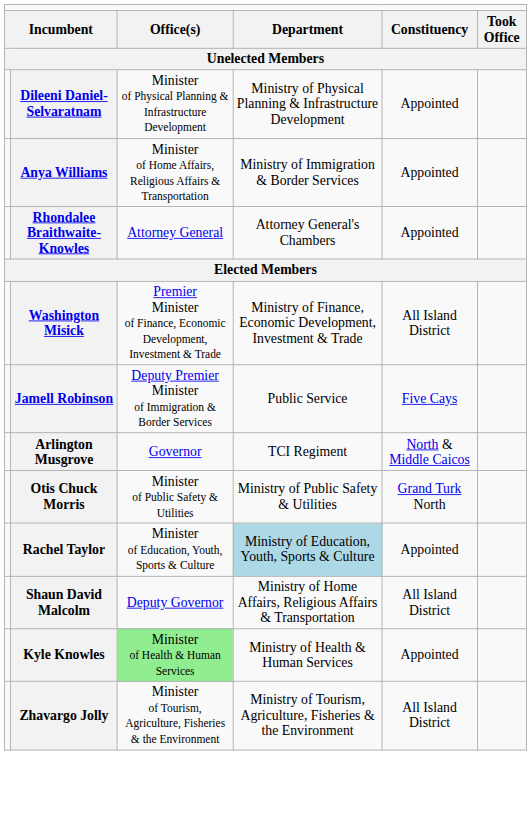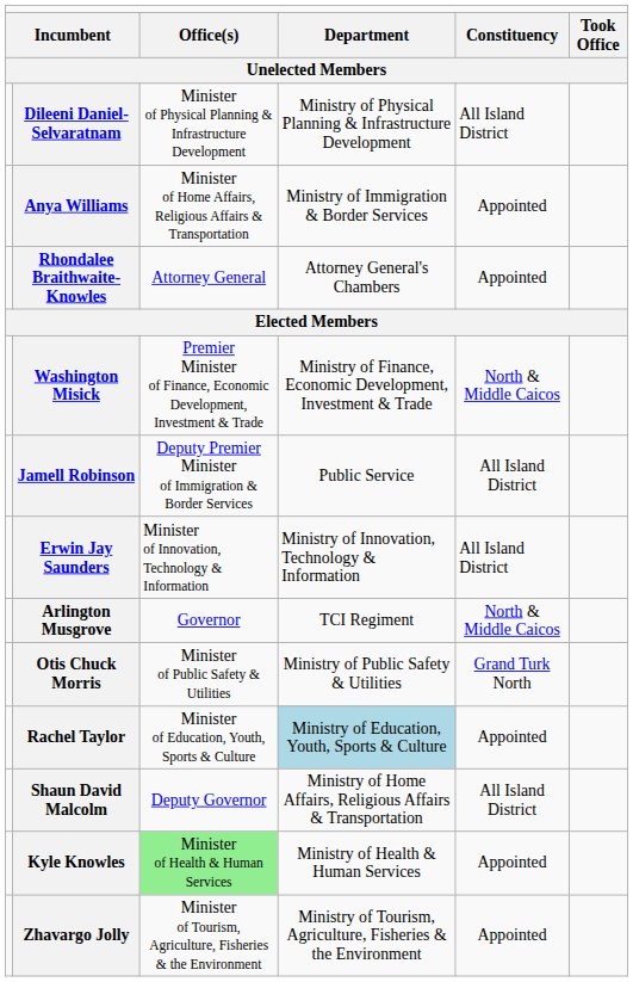Dileeni Daniel-Selvaratnam | column 5: Appointed -> All Island District
Washington Misick | column 5: All Island District -> North & Middle Caicos
Jamell Robinson | column 5: Five Cays -> All Island District
+ row: Erwin Jay Saunders | Minister of Innovation, Technology & Information | Ministry of Innovation, Technology & Information | All Island District
Zhavargo Jolly | column 5: All Island District -> Appointed
